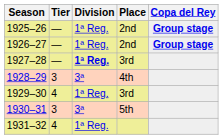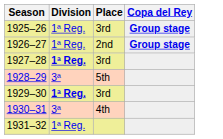- column: Tier | — | — | — | 3 | 4 | 3 | 4
1925–26 | Place: 2nd -> 3rd
1928–29 | Place: 4th -> 5th
1929–30 | Division: normal -> bold
1930–31 | Place: 5th -> 4th
